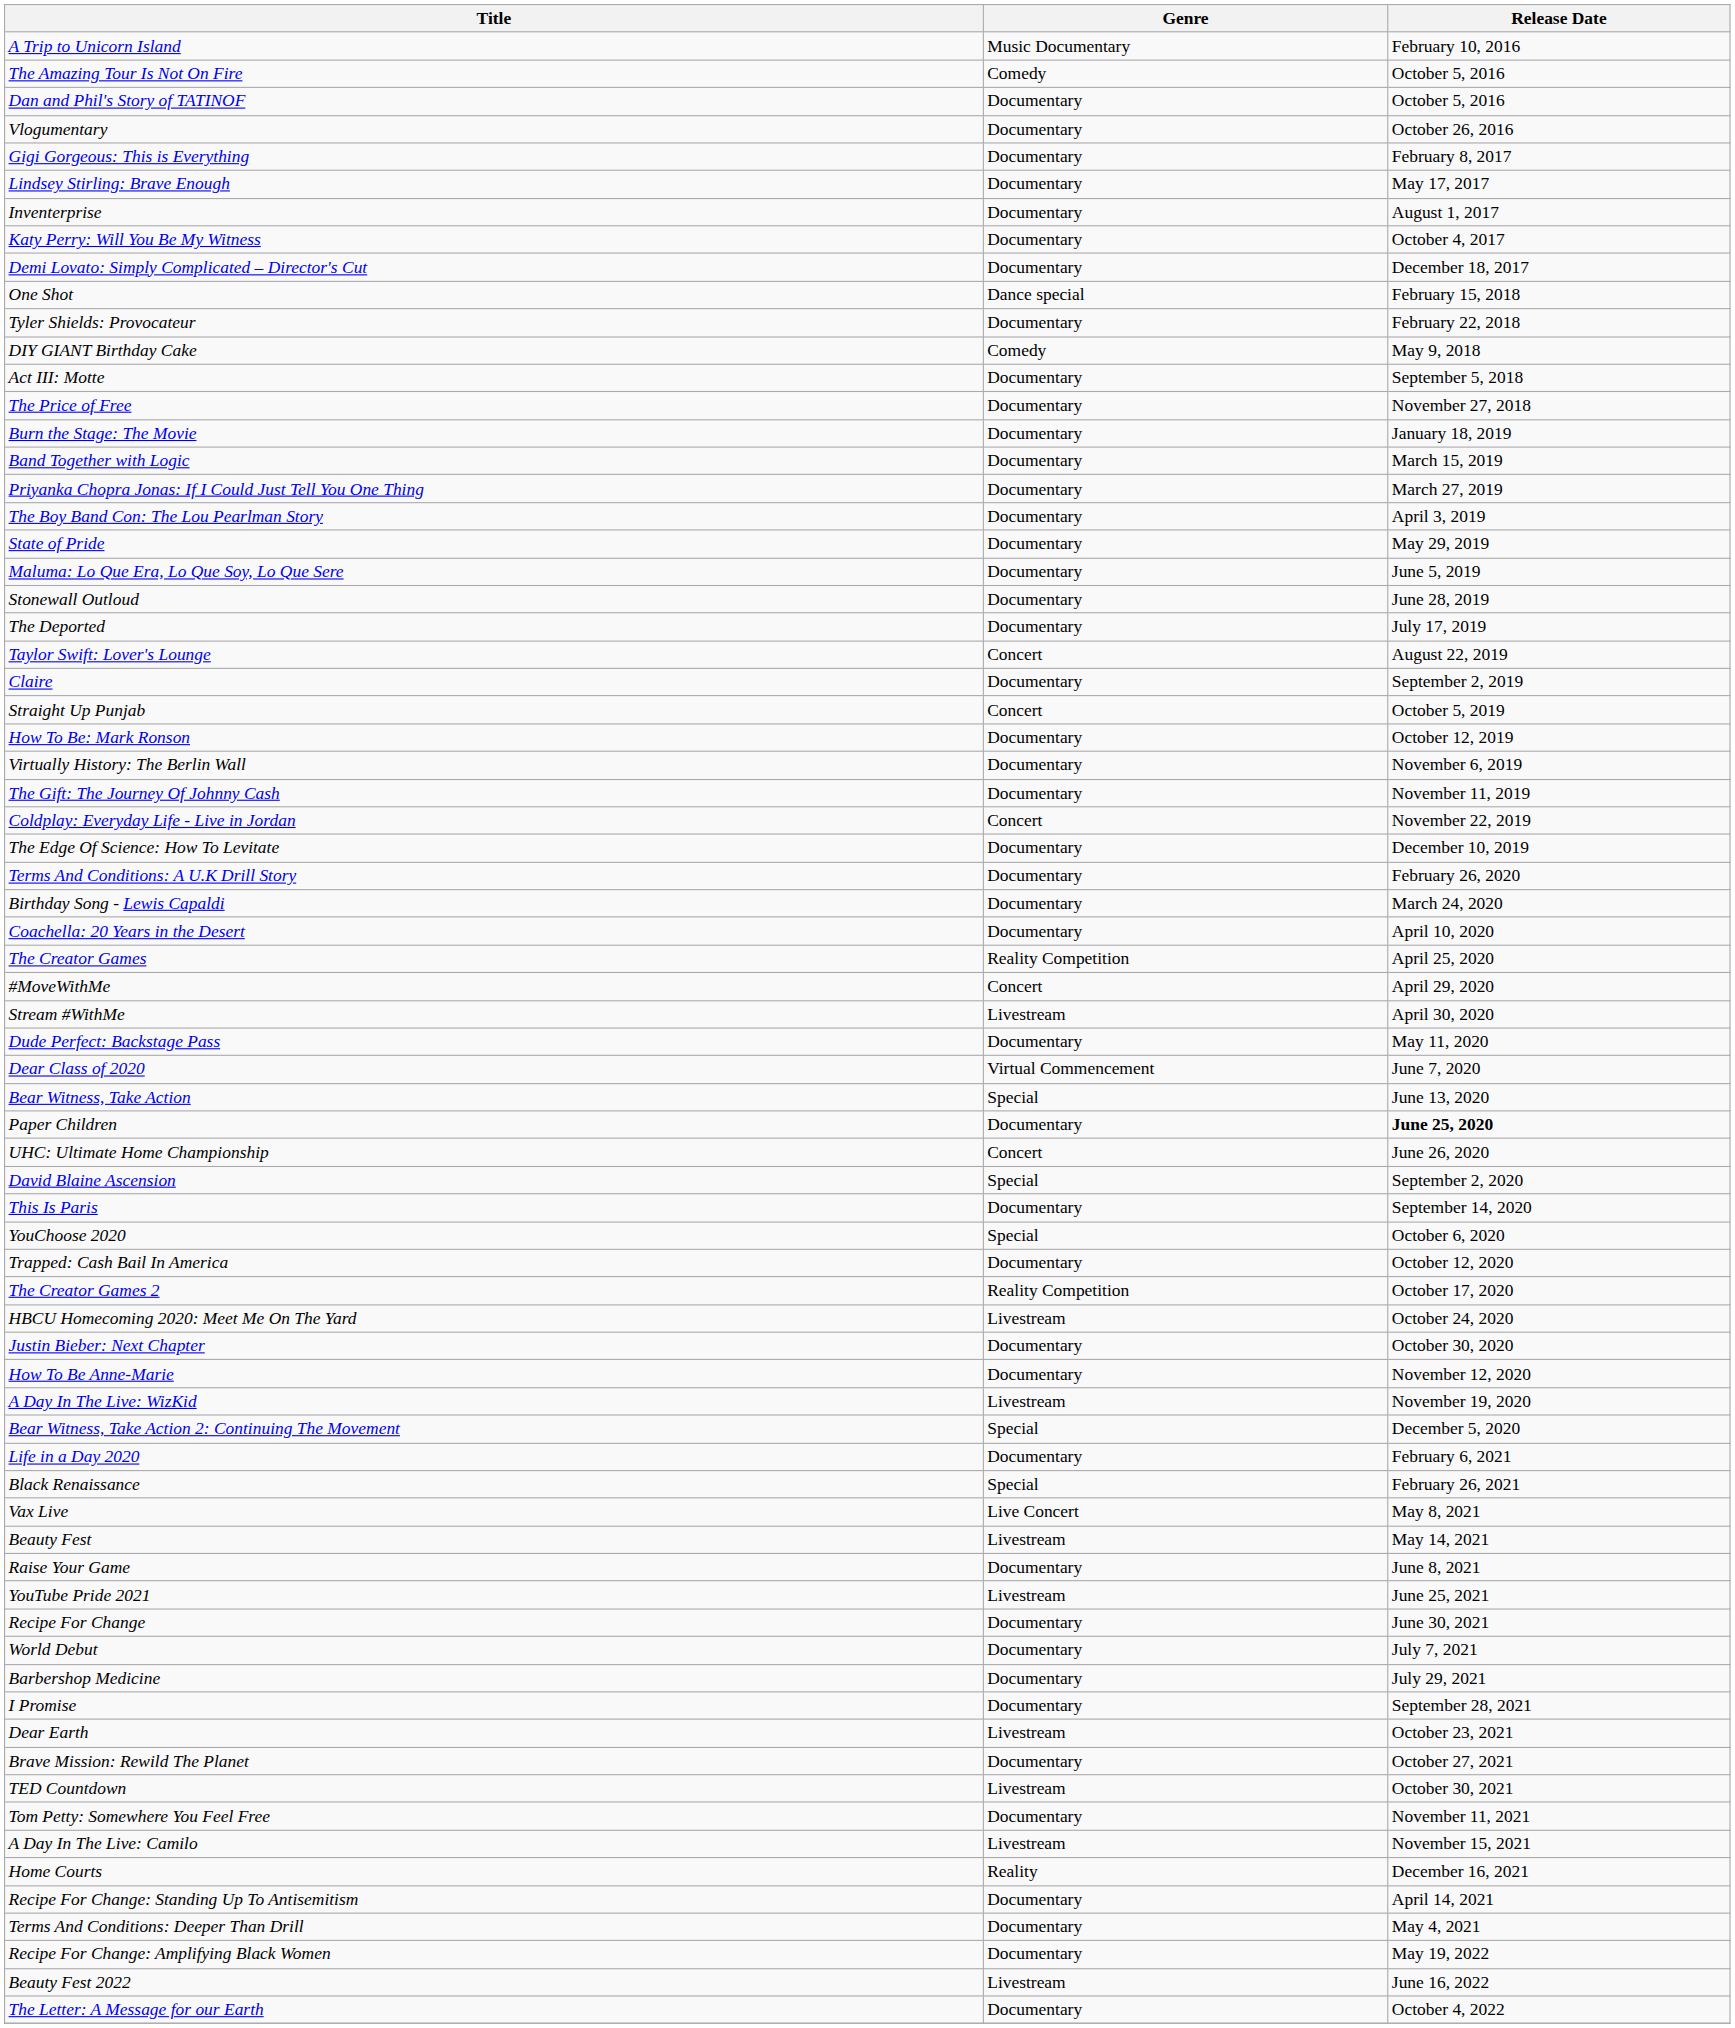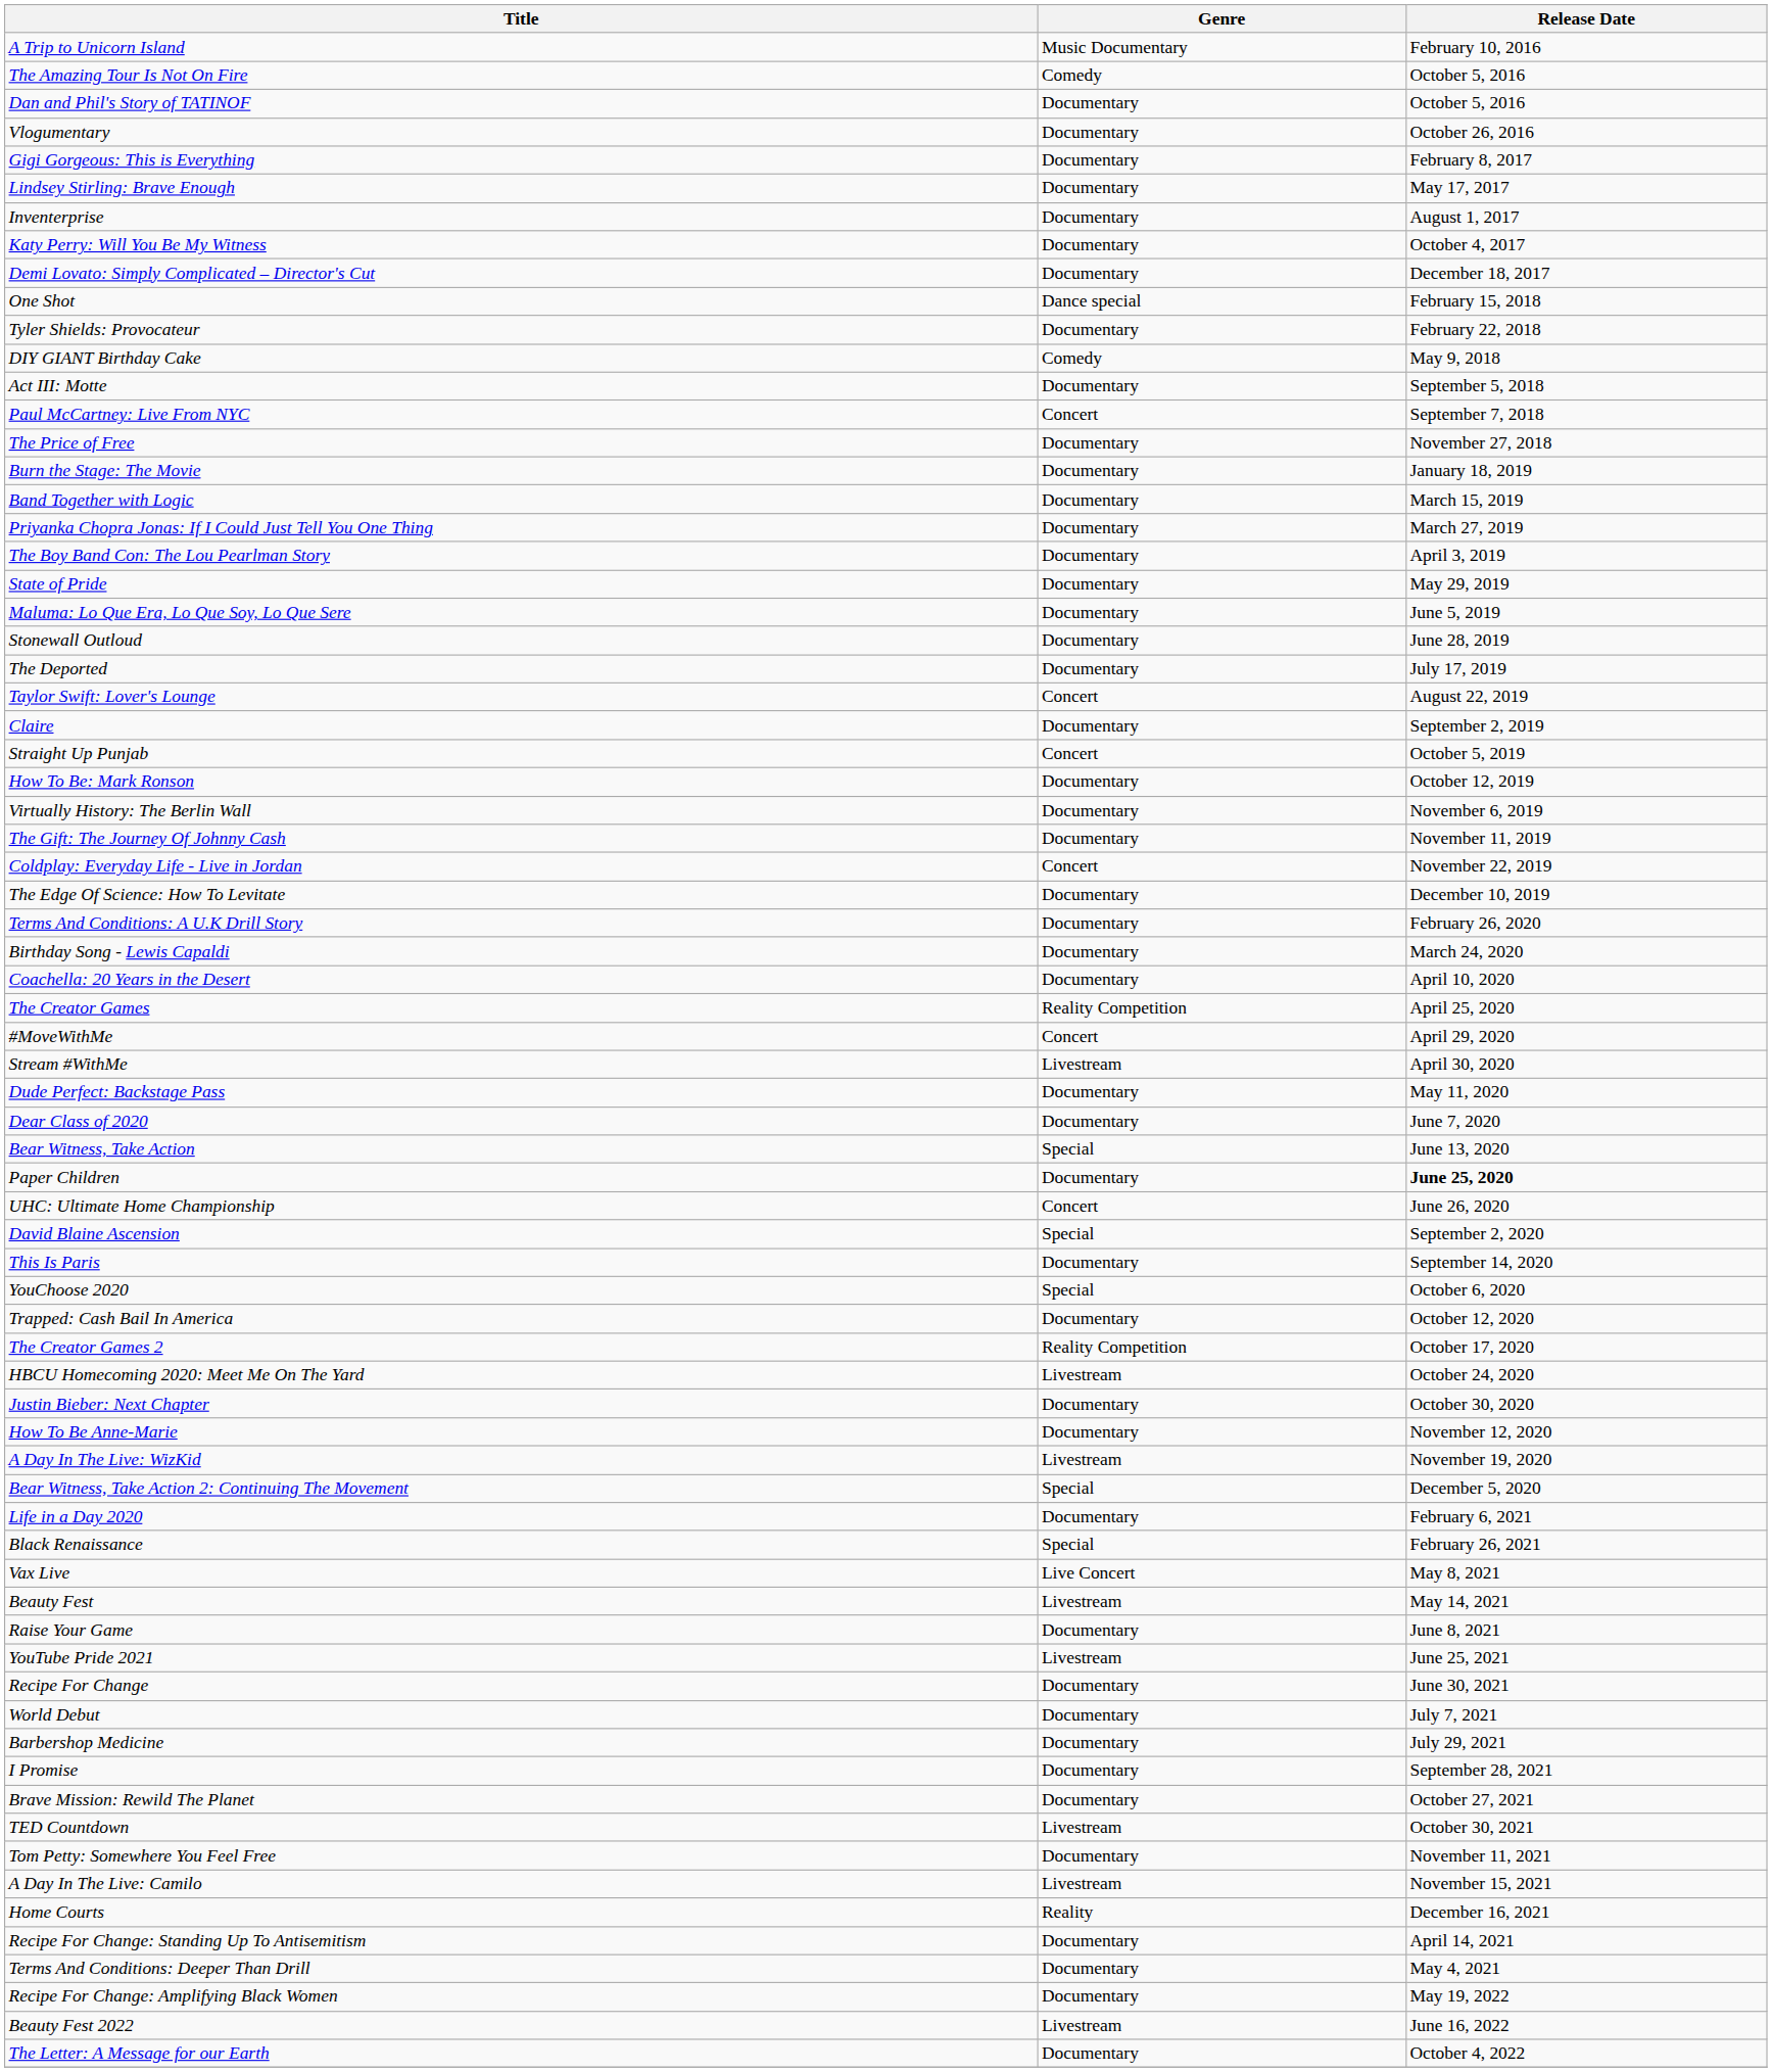+ row: Paul McCartney: Live From NYC | Concert | September 7, 2018
Dear Class of 2020 | Genre: Virtual Commencement -> Documentary
- row: Dear Earth | Livestream | October 23, 2021
